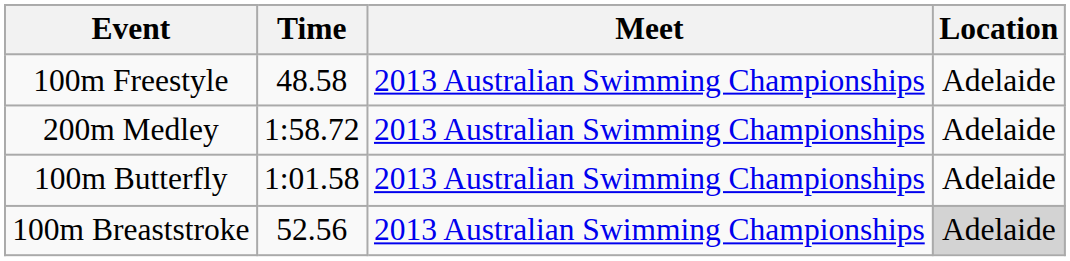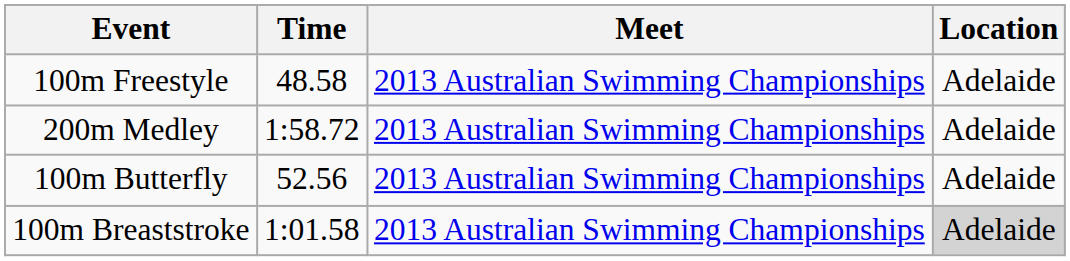100m Butterfly | Time: 1:01.58 -> 52.56
100m Breaststroke | Time: 52.56 -> 1:01.58
